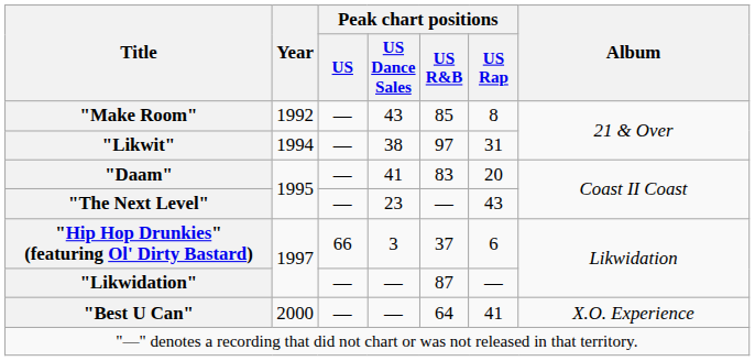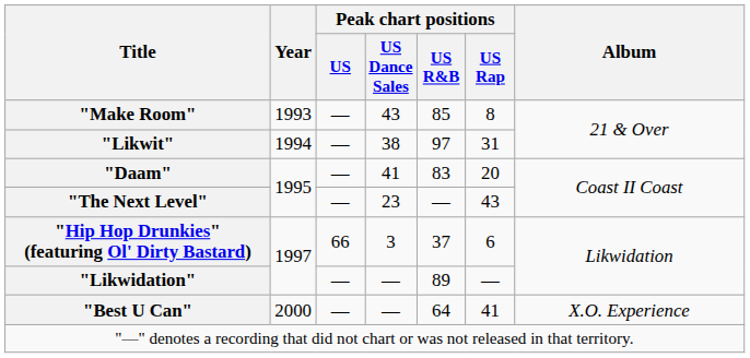"Make Room" | Year: 1992 -> 1993
"Likwidation" | Peak chart positions / US R&B: 87 -> 89
